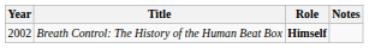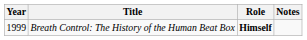Breath Control: The History of the Human Beat Box | Year: 2002 -> 1999
